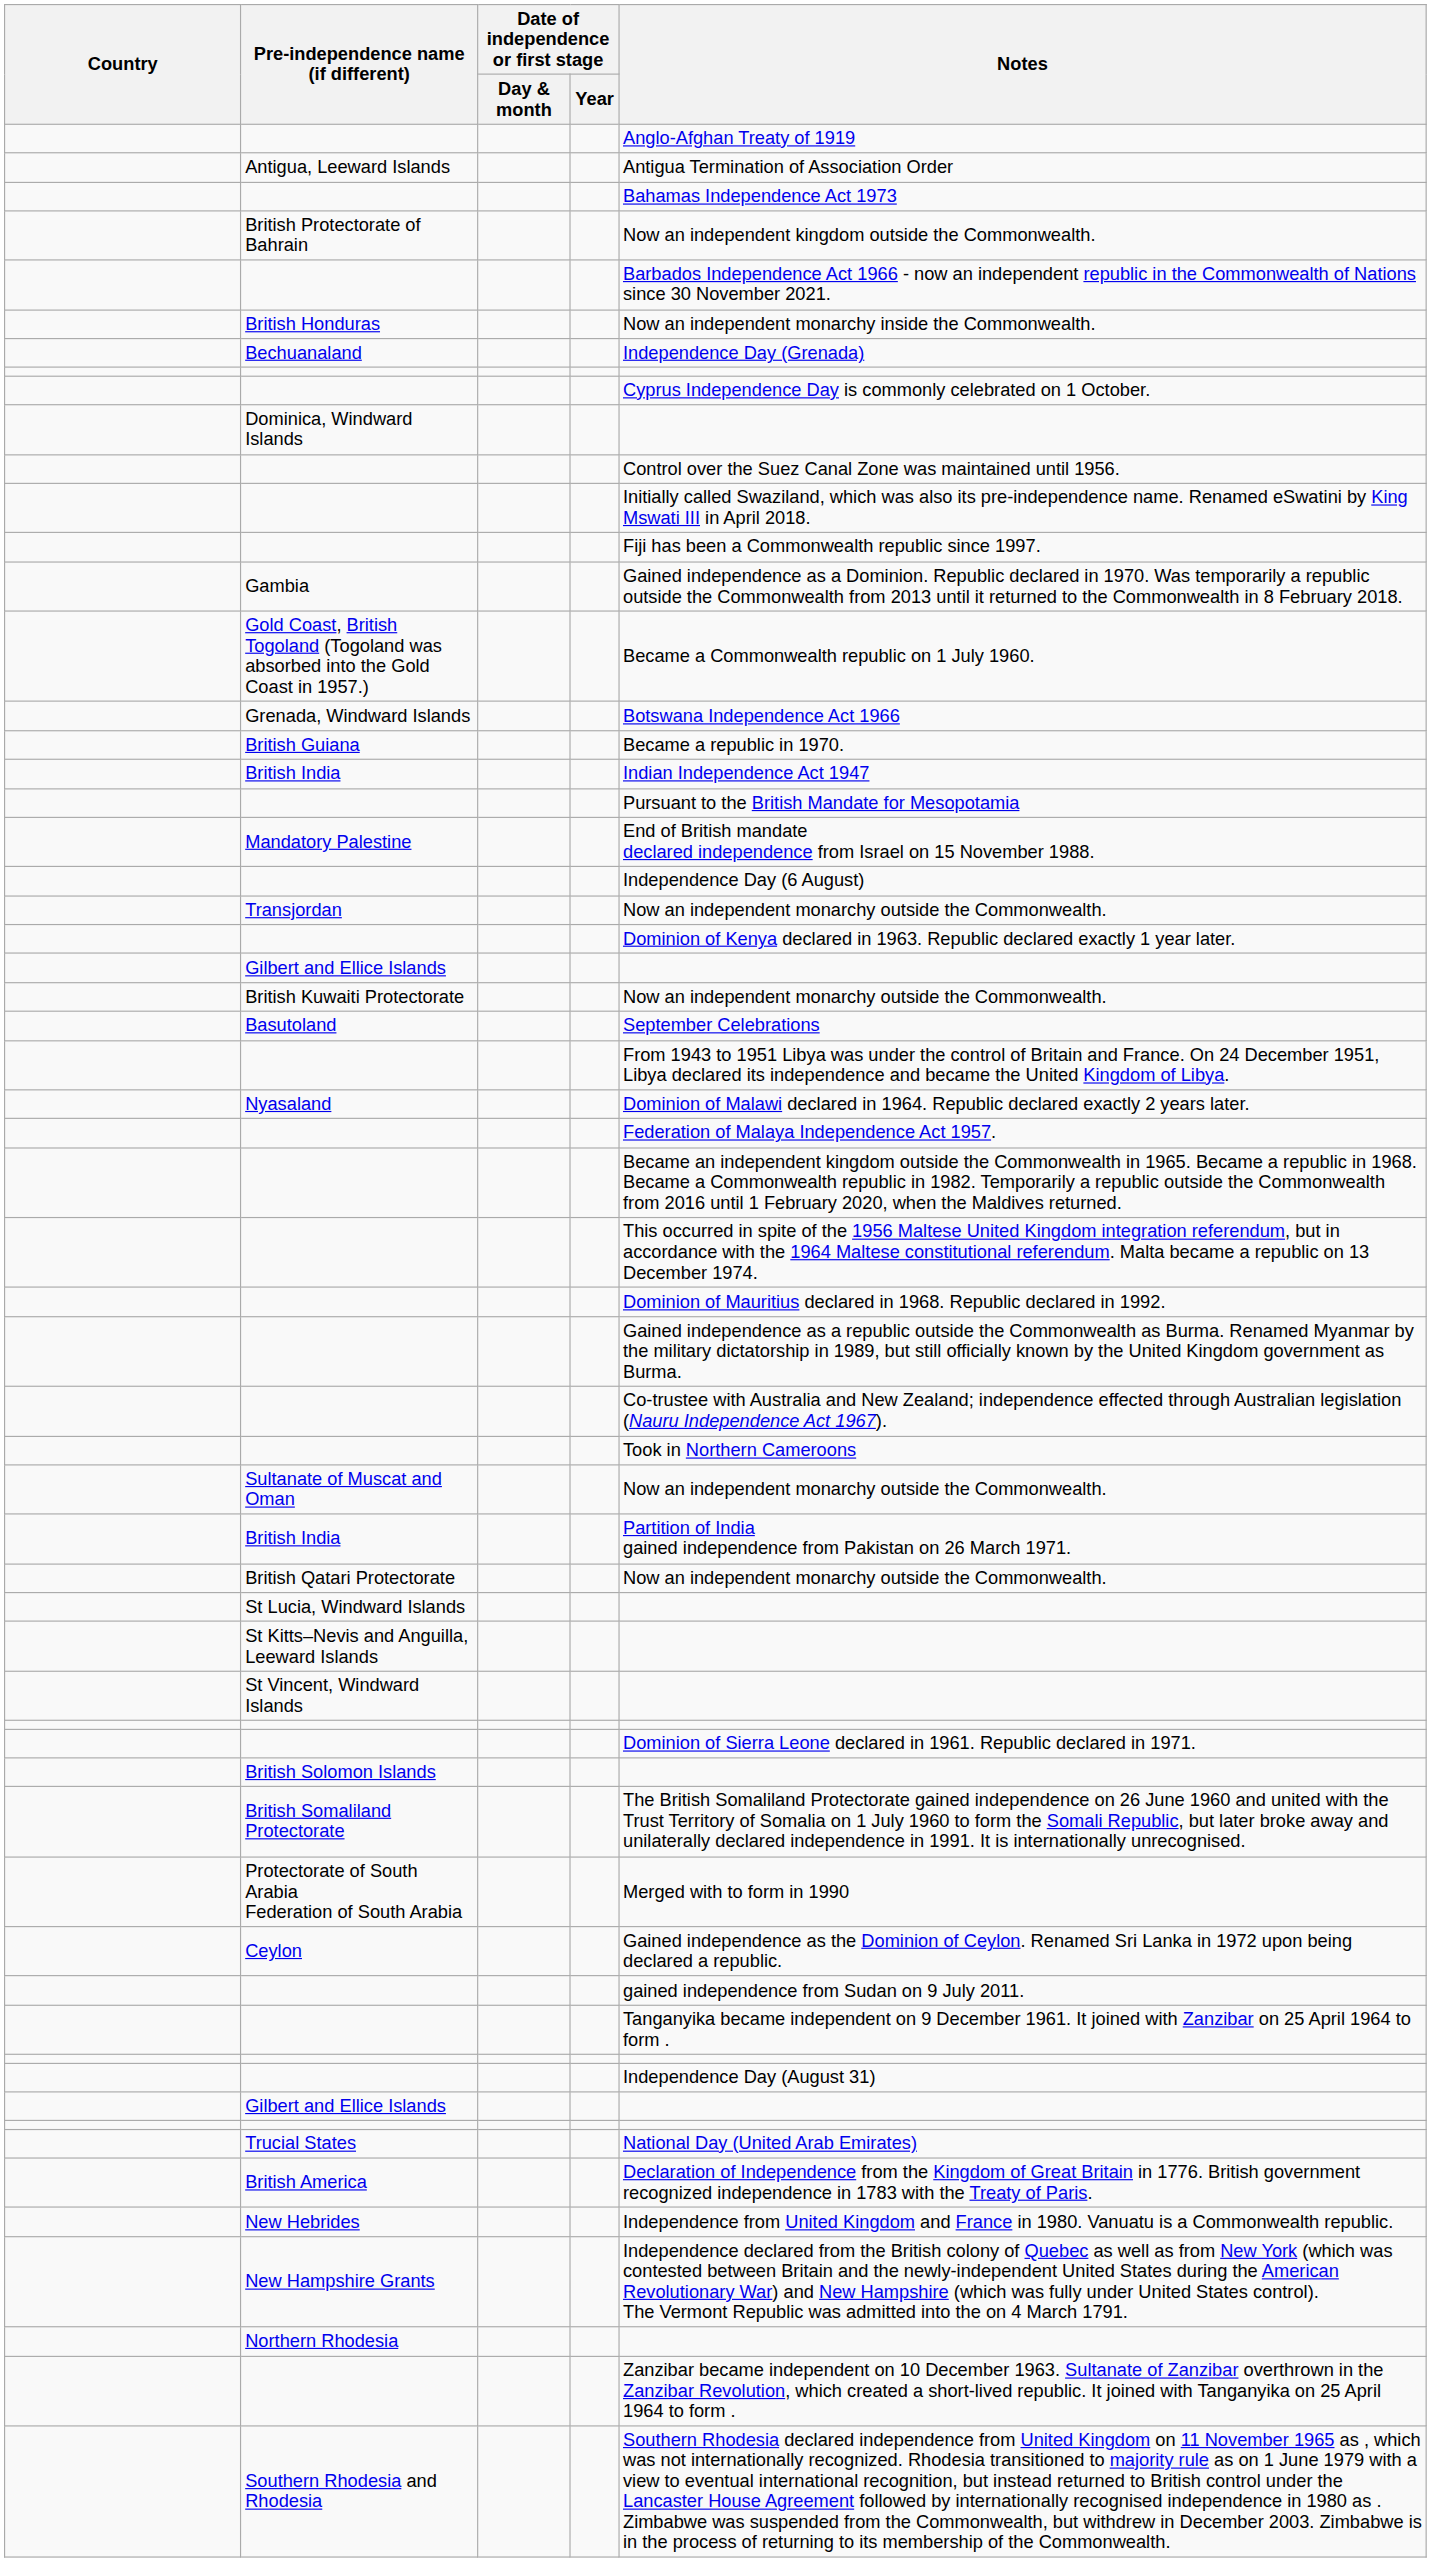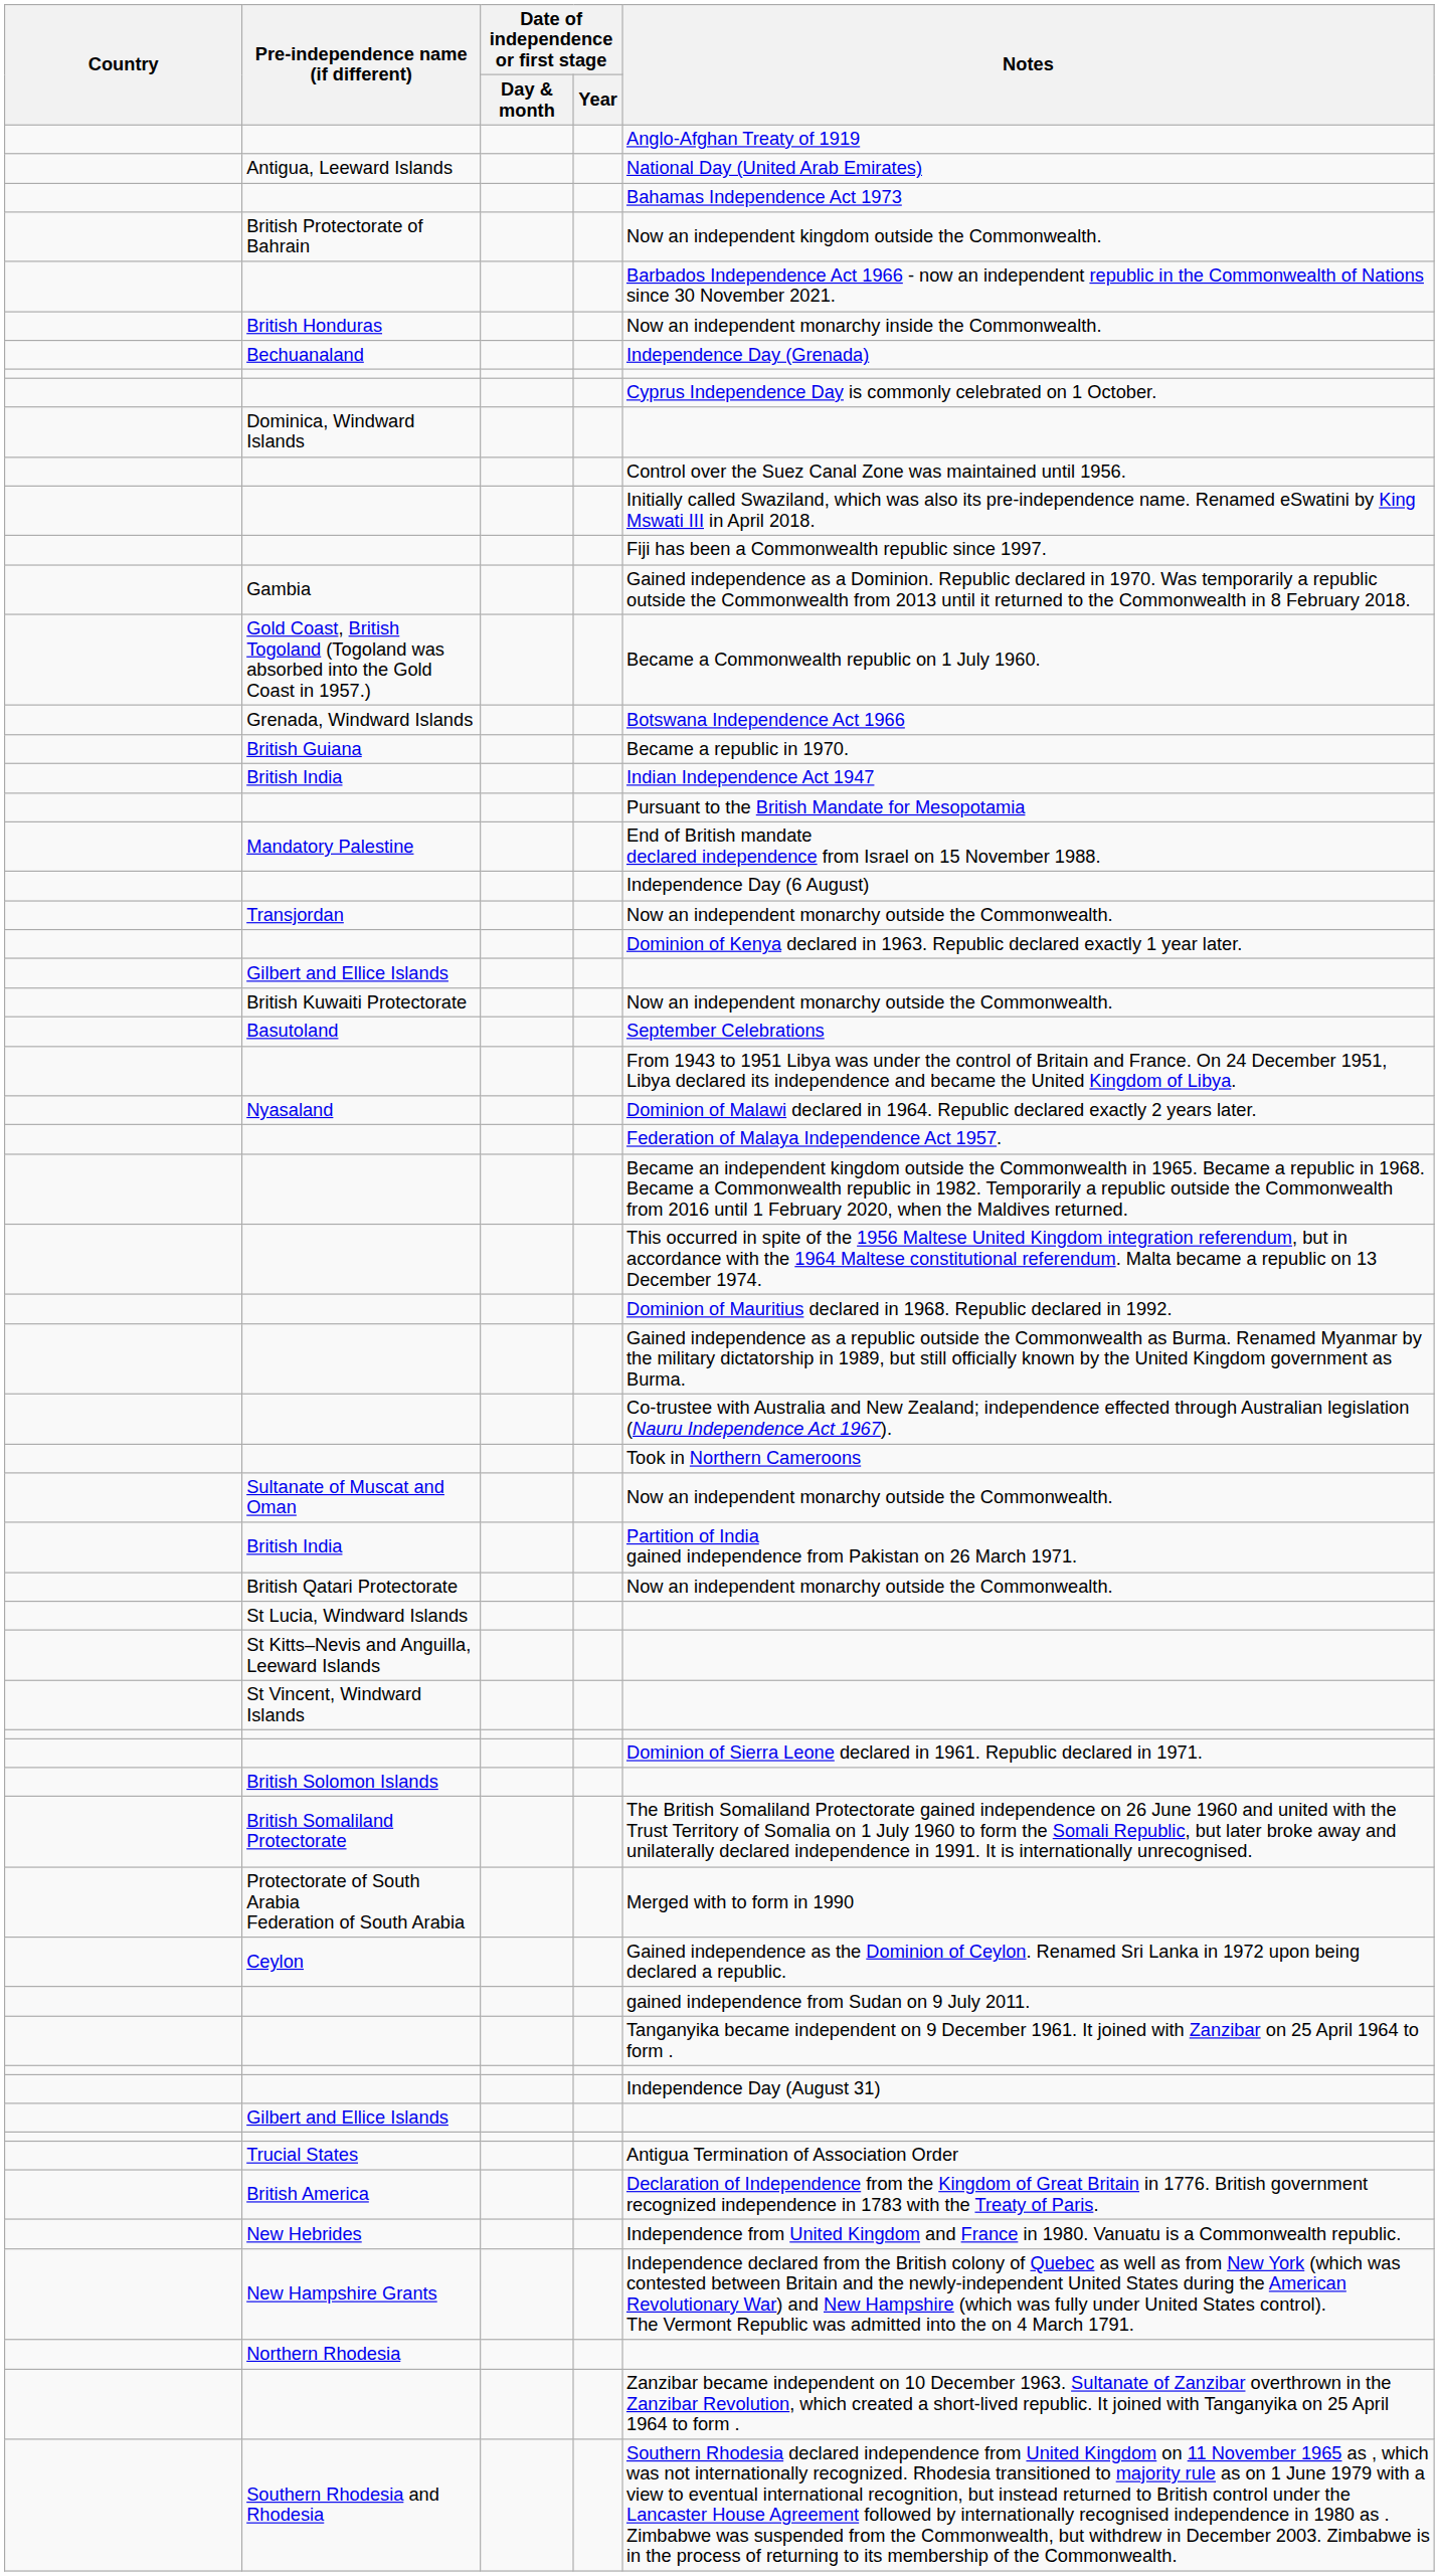Antigua, Leeward Islands | Notes: Antigua Termination of Association Order -> National Day (United Arab Emirates)
Trucial States | Notes: National Day (United Arab Emirates) -> Antigua Termination of Association Order
